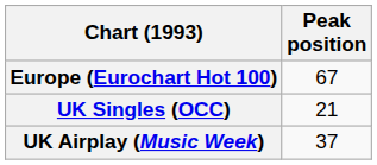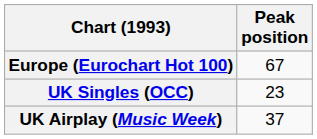UK Singles (OCC) | Peak position: 21 -> 23
